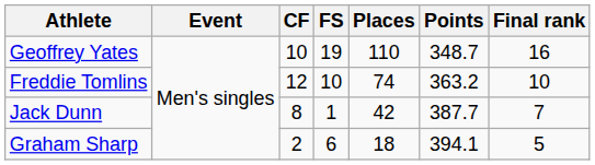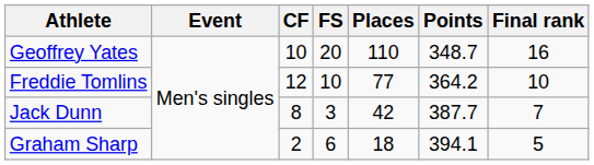Geoffrey Yates | FS: 19 -> 20
Freddie Tomlins | Places: 74 -> 77
Freddie Tomlins | Points: 363.2 -> 364.2
Jack Dunn | FS: 1 -> 3
